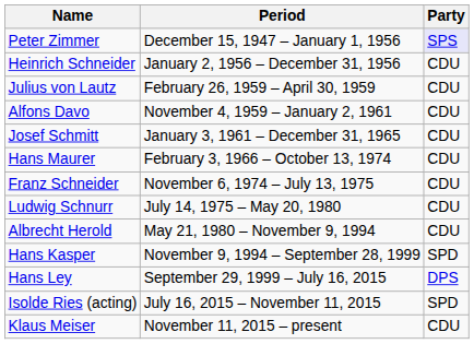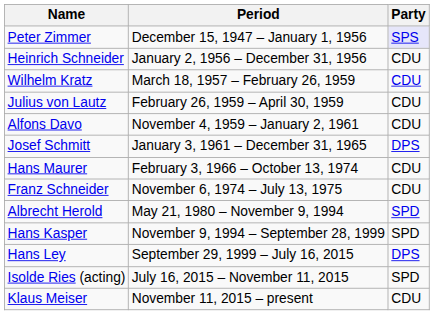+ row: Wilhelm Kratz | March 18, 1957 – February 26, 1959 | CDU
Josef Schmitt | Party: CDU -> DPS
- row: Ludwig Schnurr | July 14, 1975 – May 20, 1980 | CDU
Albrecht Herold | Party: CDU -> SPD
